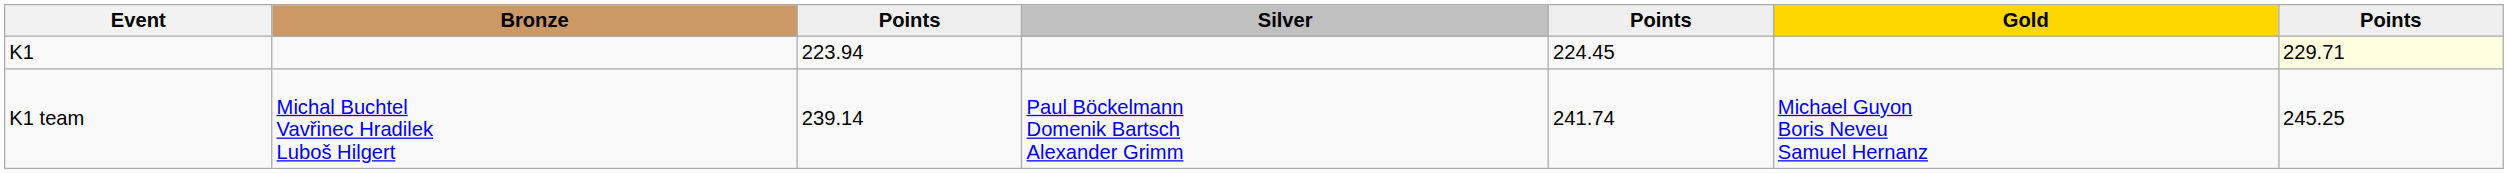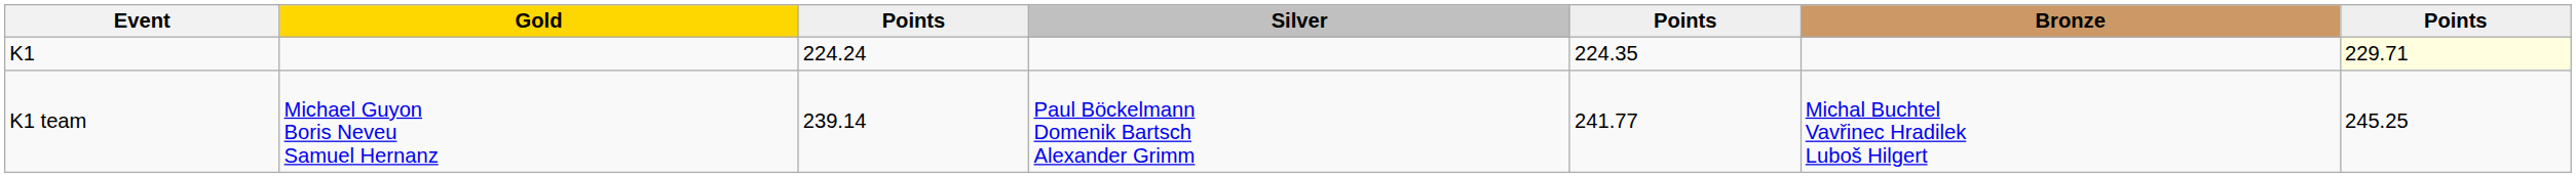columns swapped: Gold <-> Bronze
K1 | column 3: 223.94 -> 224.24
K1 | column 5: 224.45 -> 224.35
K1 team | column 5: 241.74 -> 241.77
